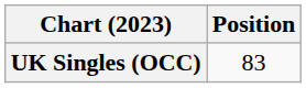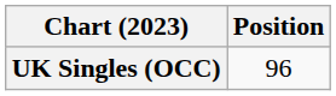UK Singles (OCC) | Position: 83 -> 96
